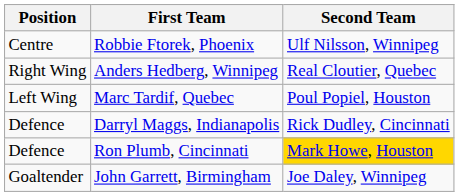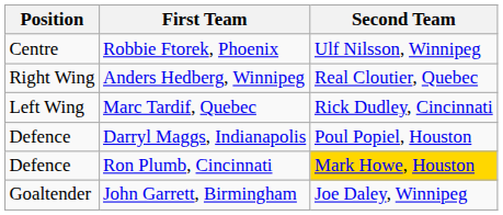Marc Tardif, Quebec | Second Team: Poul Popiel, Houston -> Rick Dudley, Cincinnati
Darryl Maggs, Indianapolis | Second Team: Rick Dudley, Cincinnati -> Poul Popiel, Houston
